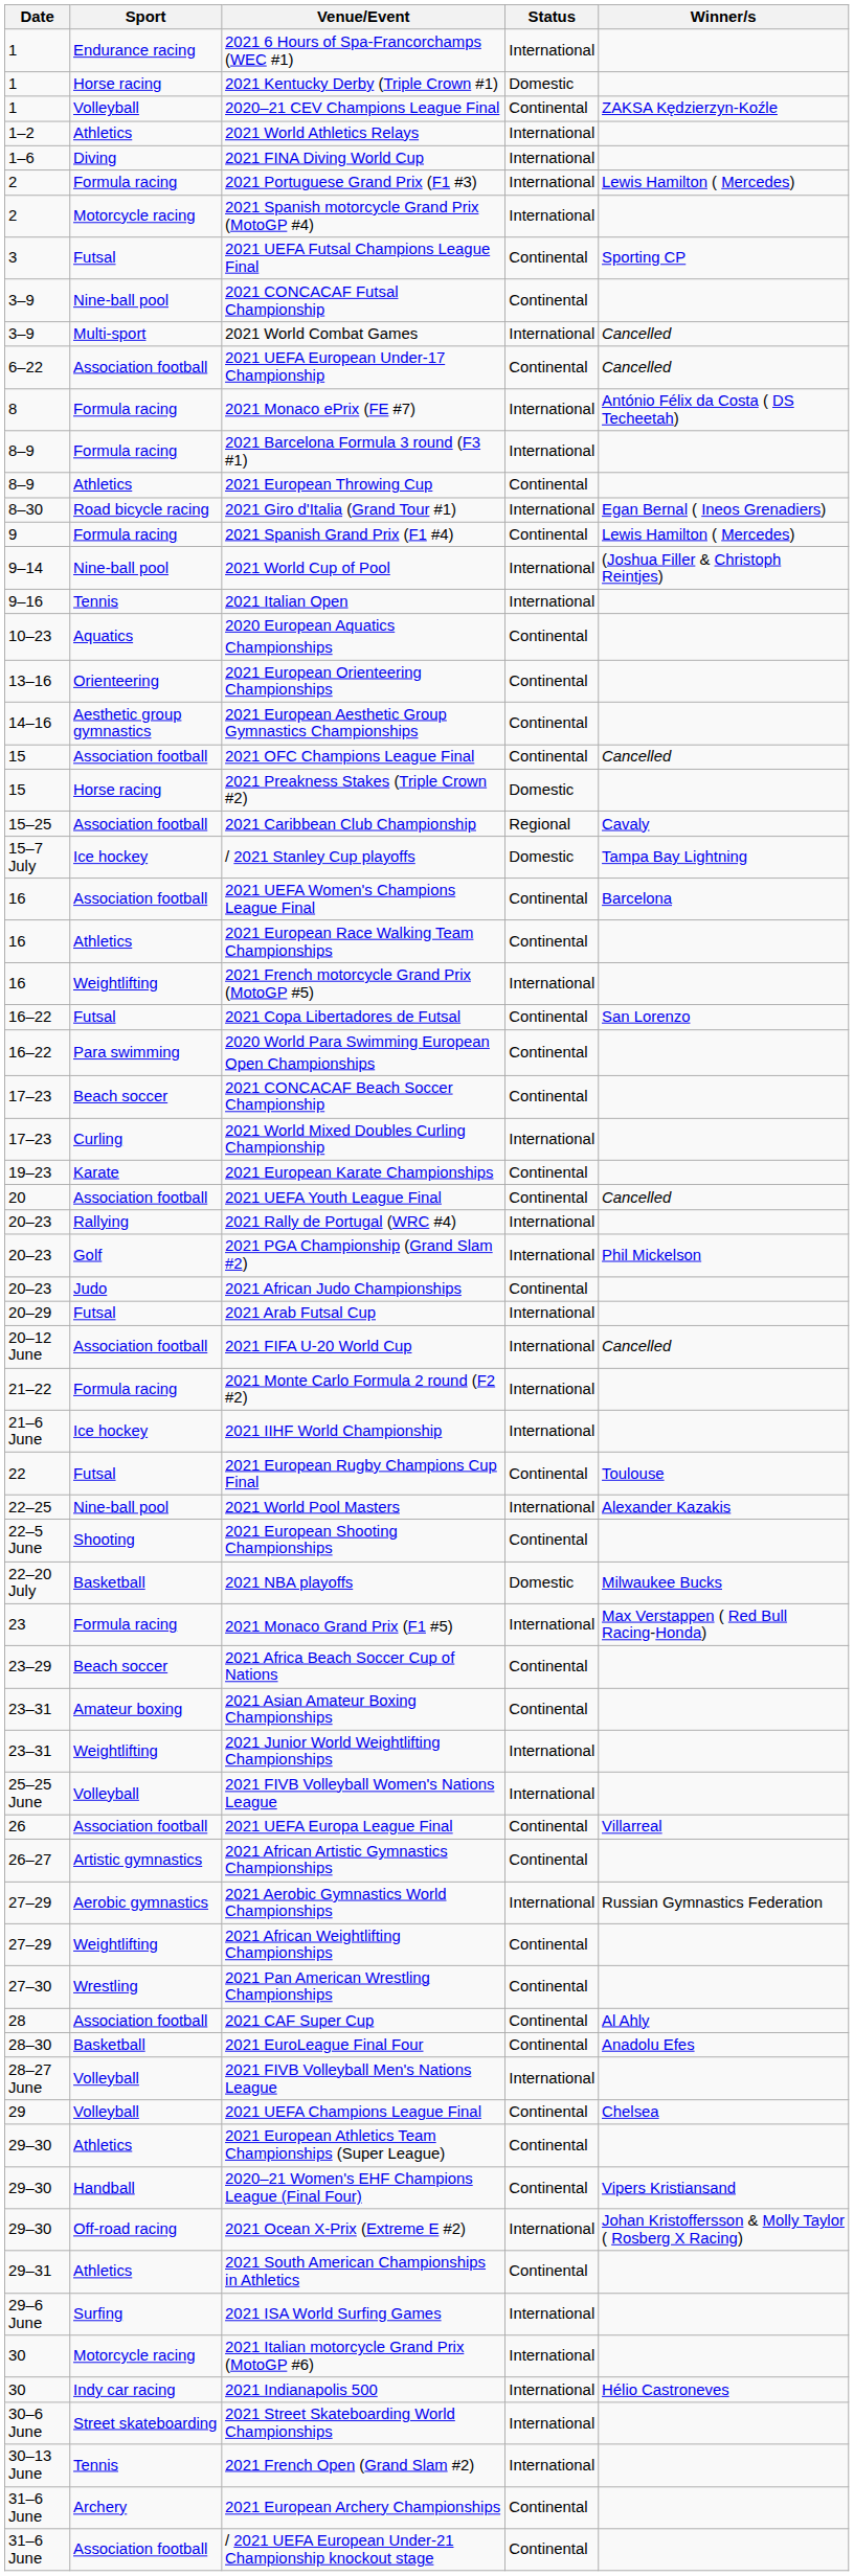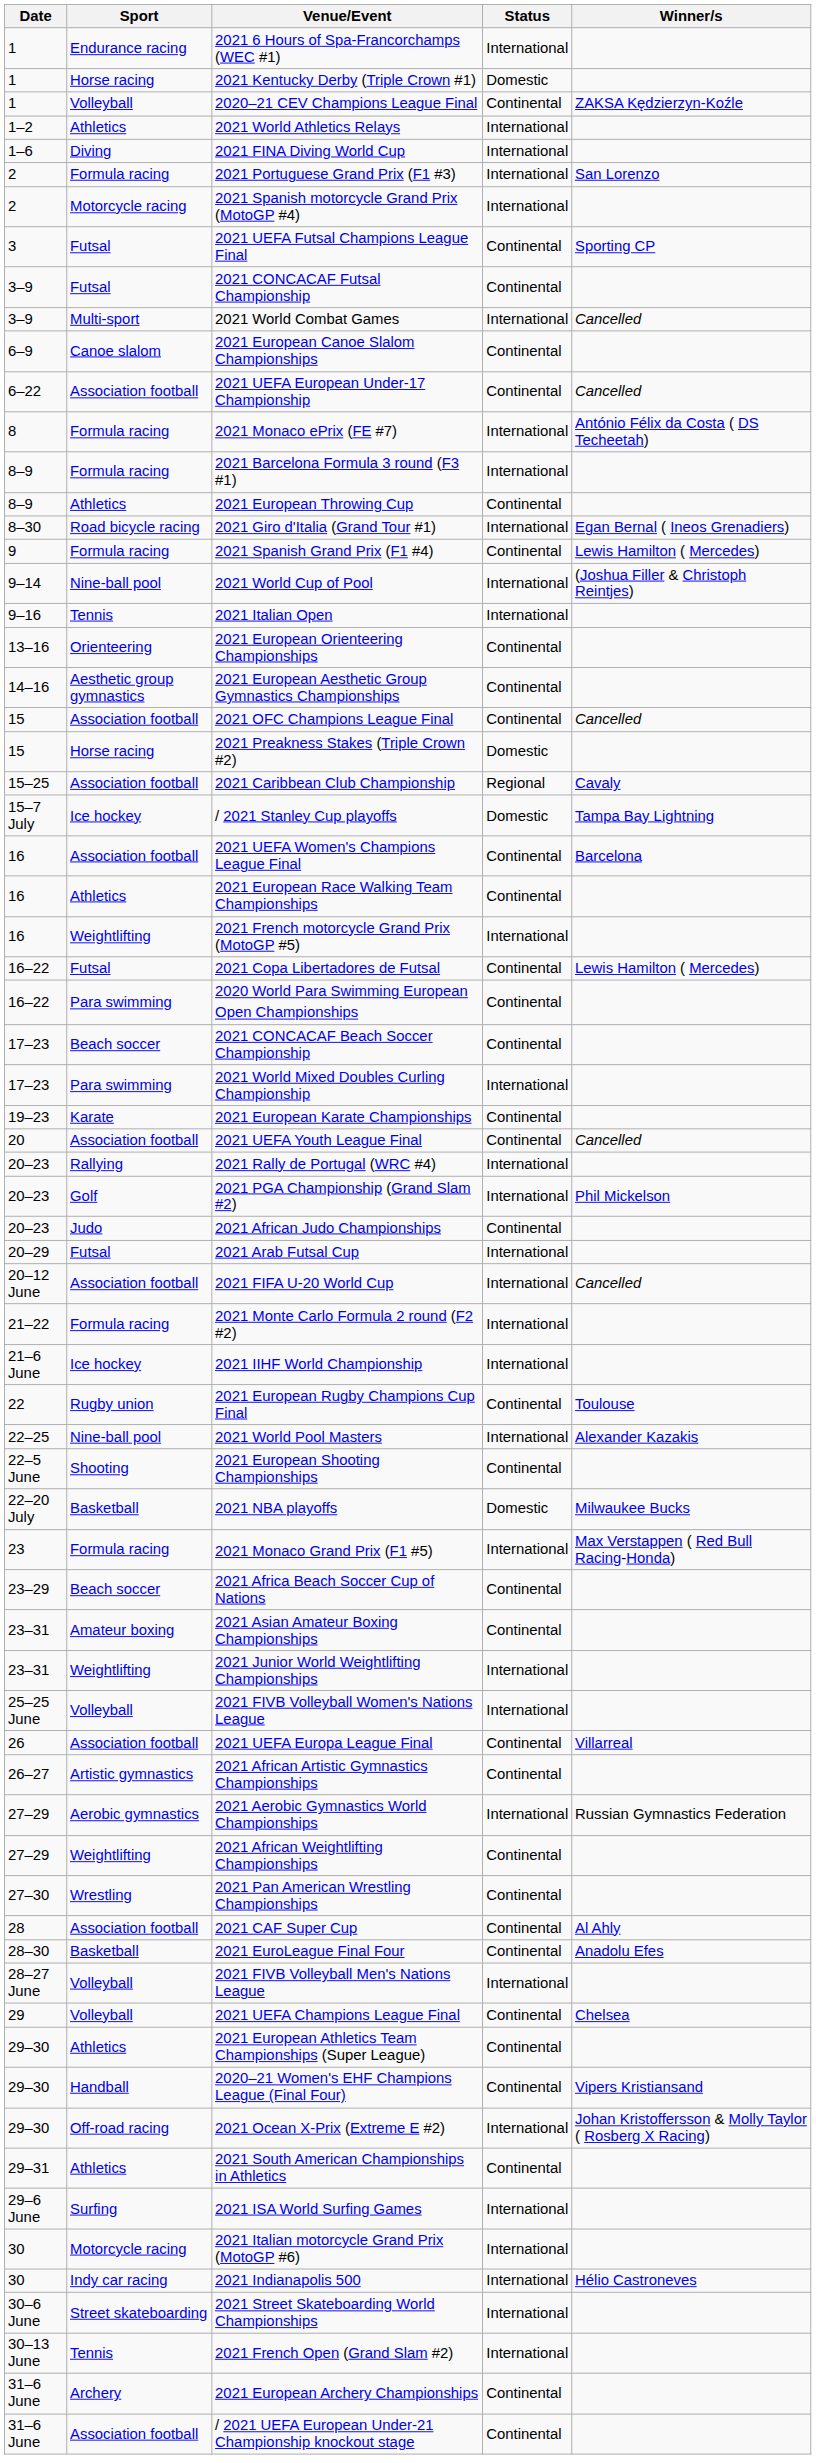2021 Portuguese Grand Prix (F1 #3) | Winner/s: Lewis Hamilton ( Mercedes) -> San Lorenzo
2021 CONCACAF Futsal Championship | Sport: Nine-ball pool -> Futsal
+ row: 6–9 | Canoe slalom | 2021 European Canoe Slalom Championships | Continental
- row: 10–23 | Aquatics | 2020 European Aquatics Championships | Continental
2021 Copa Libertadores de Futsal | Winner/s: San Lorenzo -> Lewis Hamilton ( Mercedes)
2021 World Mixed Doubles Curling Championship | Sport: Curling -> Para swimming
2021 European Rugby Champions Cup Final | Sport: Futsal -> Rugby union
